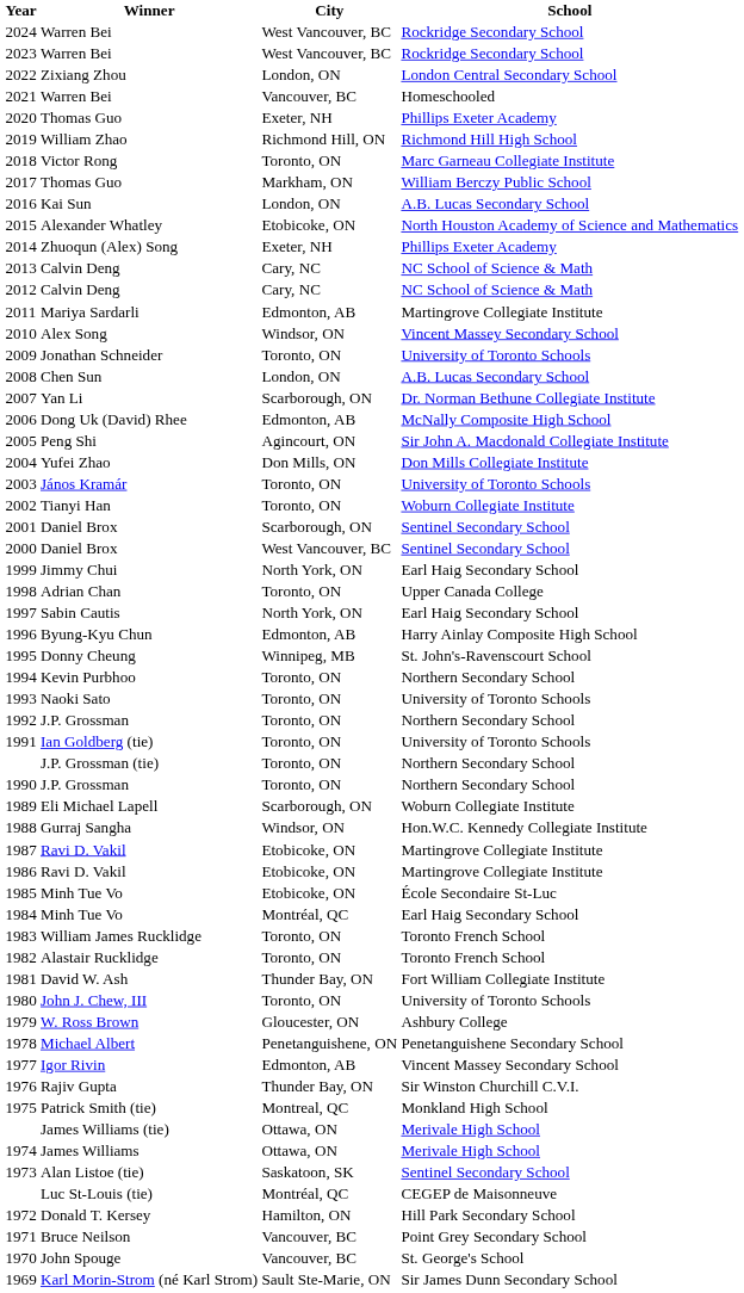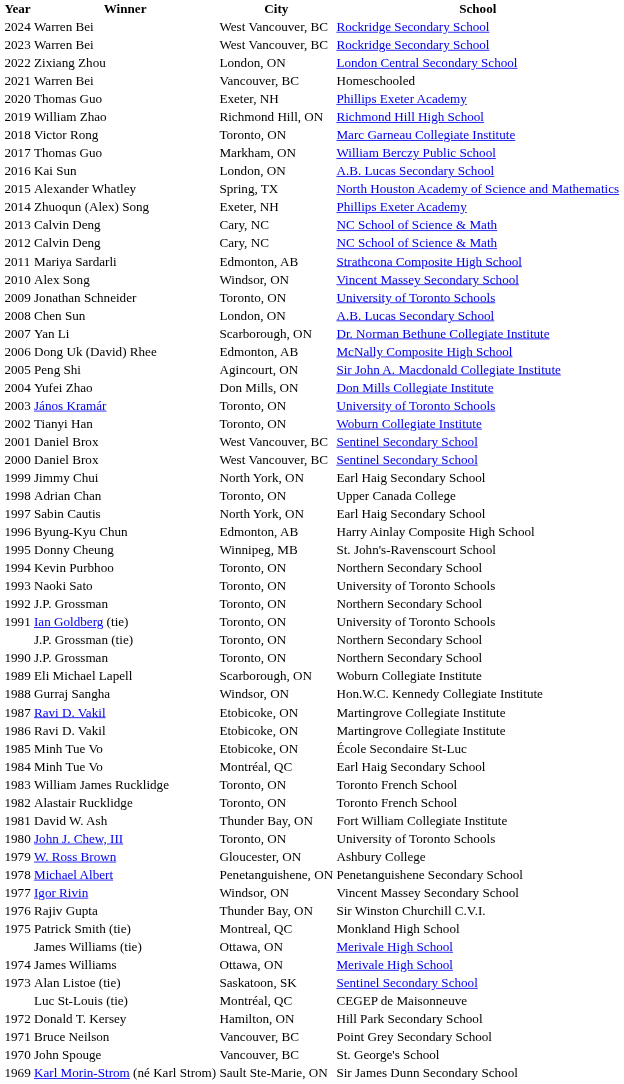2015 | City: Etobicoke, ON -> Spring, TX
2011 | School: Martingrove Collegiate Institute -> Strathcona Composite High School
2001 | City: Scarborough, ON -> West Vancouver, BC
1977 | City: Edmonton, AB -> Windsor, ON
